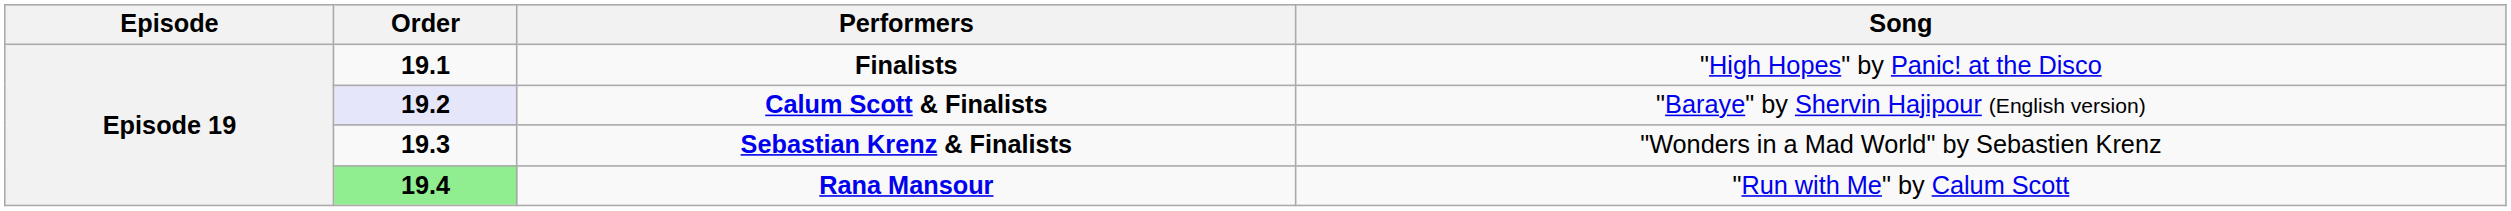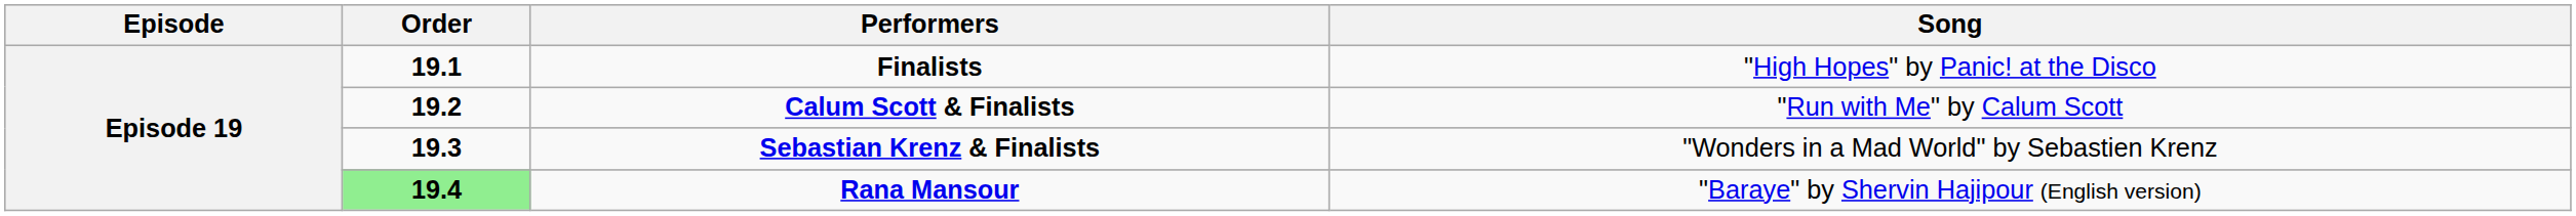Calum Scott & Finalists | Order: lavender background -> no background
Calum Scott & Finalists | Song: "Baraye" by Shervin Hajipour (English version) -> "Run with Me" by Calum Scott
Rana Mansour | Song: "Run with Me" by Calum Scott -> "Baraye" by Shervin Hajipour (English version)
